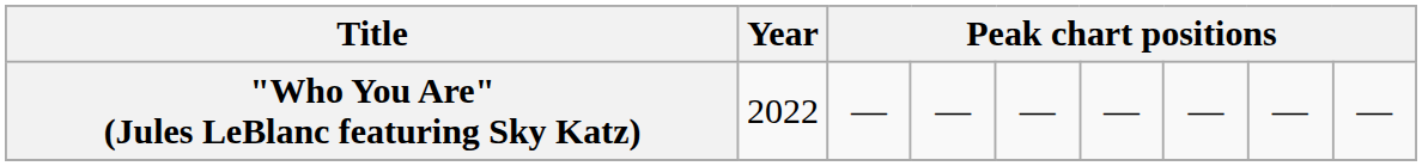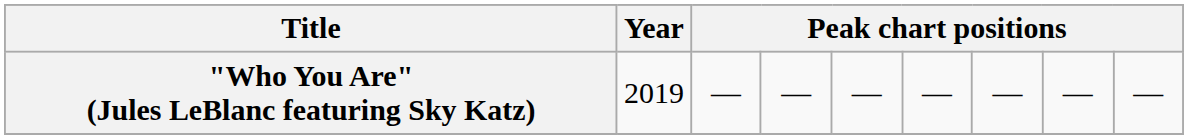"Who You Are" (Jules LeBlanc featuring Sky Katz) | Year: 2022 -> 2019
